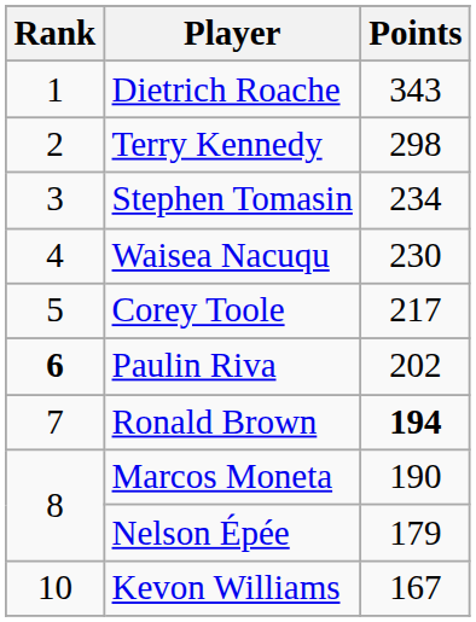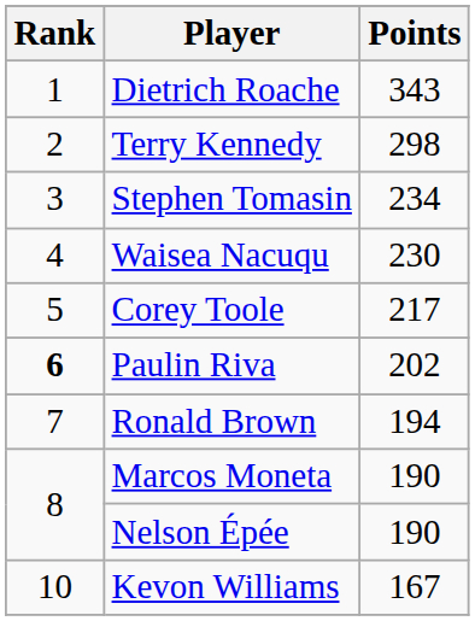Ronald Brown | Points: bold -> normal
Nelson Épée | Points: 179 -> 190
